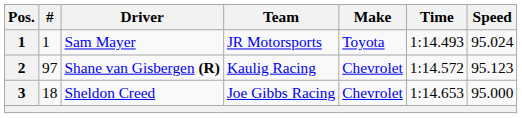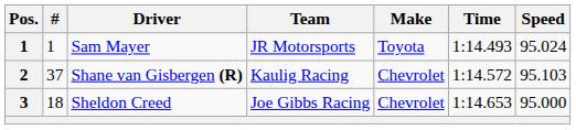Shane van Gisbergen (R) | #: 97 -> 37
Shane van Gisbergen (R) | Speed: 95.123 -> 95.103
